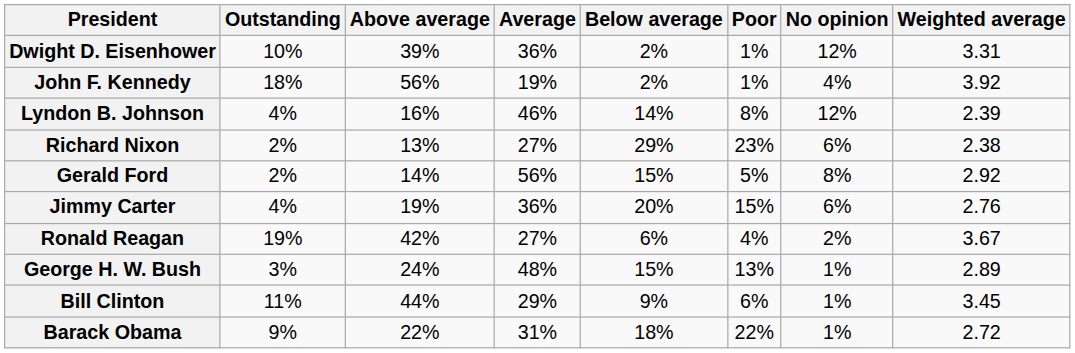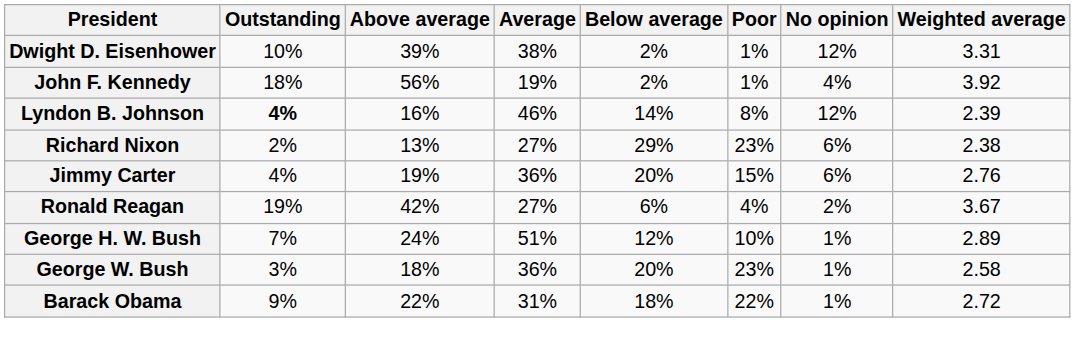Dwight D. Eisenhower | Average: 36% -> 38%
Lyndon B. Johnson | Outstanding: normal -> bold
- row: Gerald Ford | 2% | 14% | 56% | 15% | 5% | 8% | 2.92
George H. W. Bush | Outstanding: 3% -> 7%
George H. W. Bush | Average: 48% -> 51%
George H. W. Bush | Below average: 15% -> 12%
George H. W. Bush | Poor: 13% -> 10%
- row: Bill Clinton | 11% | 44% | 29% | 9% | 6% | 1% | 3.45
+ row: George W. Bush | 3% | 18% | 36% | 20% | 23% | 1% | 2.58
